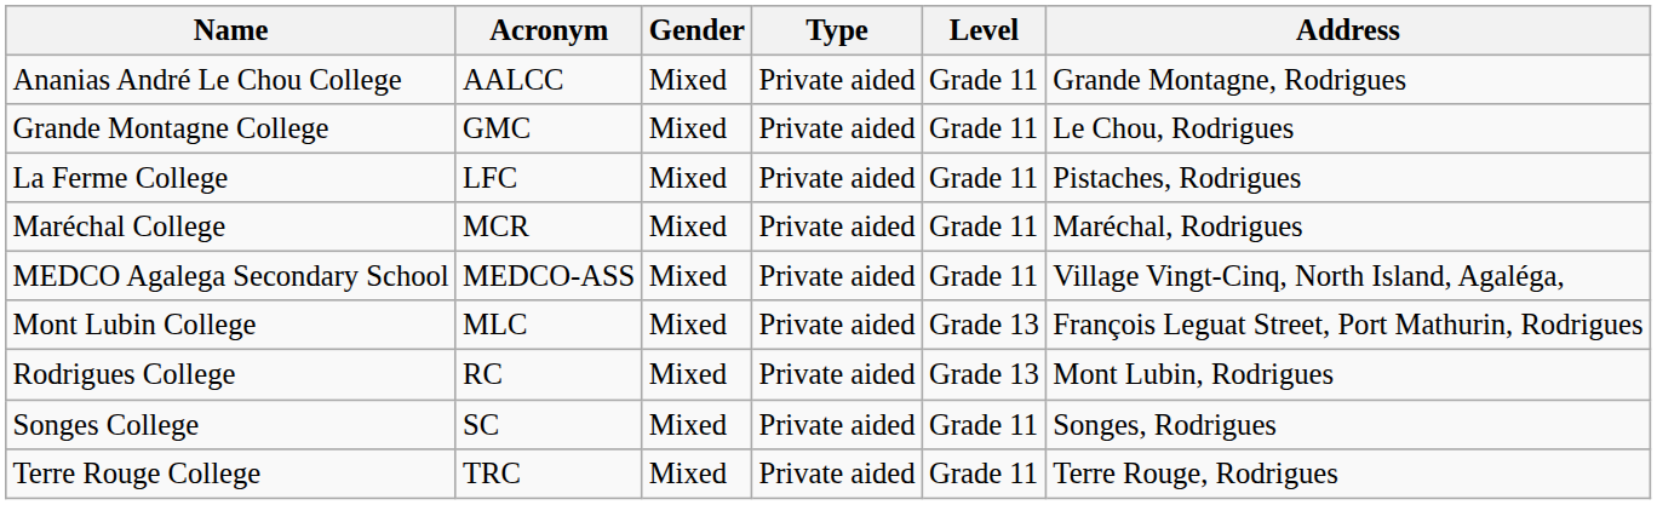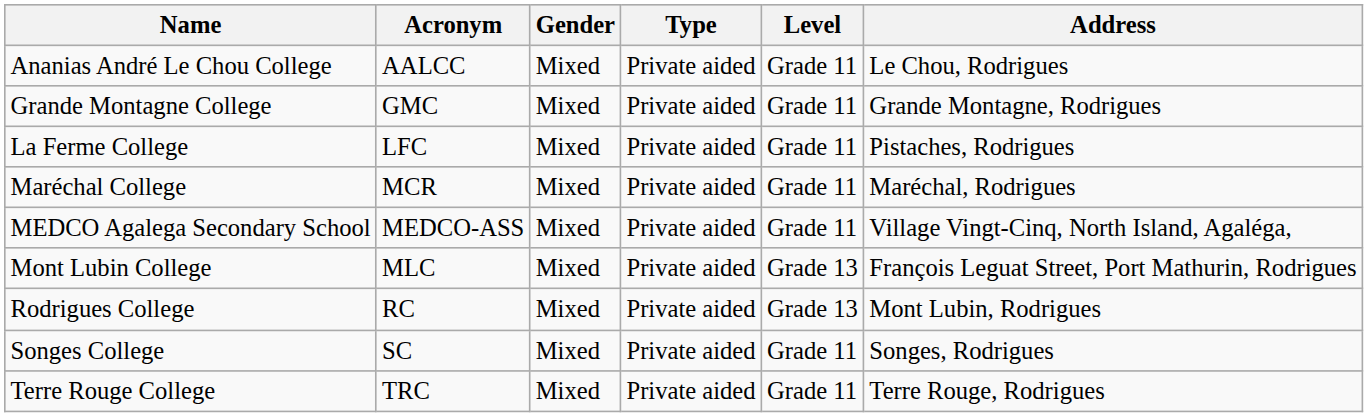Ananias André Le Chou College | Address: Grande Montagne, Rodrigues -> Le Chou, Rodrigues
Grande Montagne College | Address: Le Chou, Rodrigues -> Grande Montagne, Rodrigues
